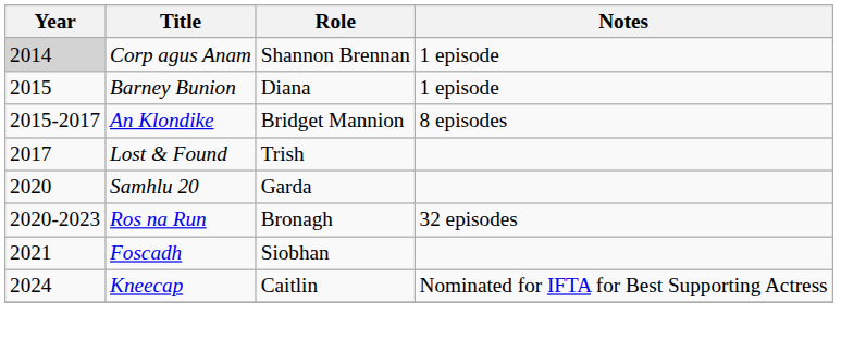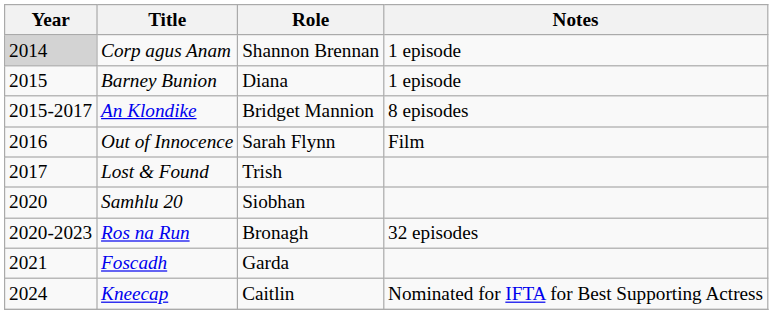+ row: 2016 | Out of Innocence | Sarah Flynn | Film
Samhlu 20 | Role: Garda -> Siobhan
Foscadh | Role: Siobhan -> Garda
